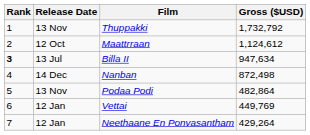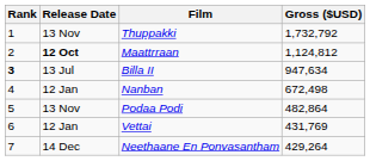Maattrraan | Release Date: normal -> bold
Maattrraan | Gross ($USD): 1,124,612 -> 1,124,812
Nanban | Release Date: 14 Dec -> 12 Jan
Nanban | Gross ($USD): 872,498 -> 672,498
Vettai | Gross ($USD): 449,769 -> 431,769
Neethaane En Ponvasantham | Release Date: 12 Jan -> 14 Dec
